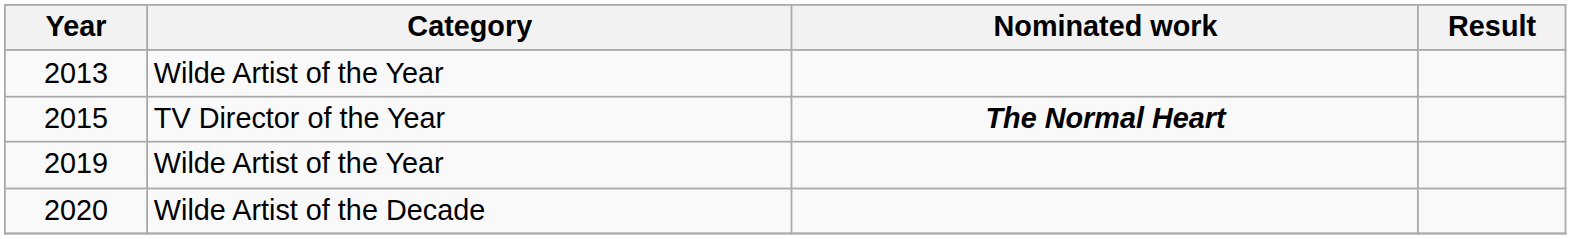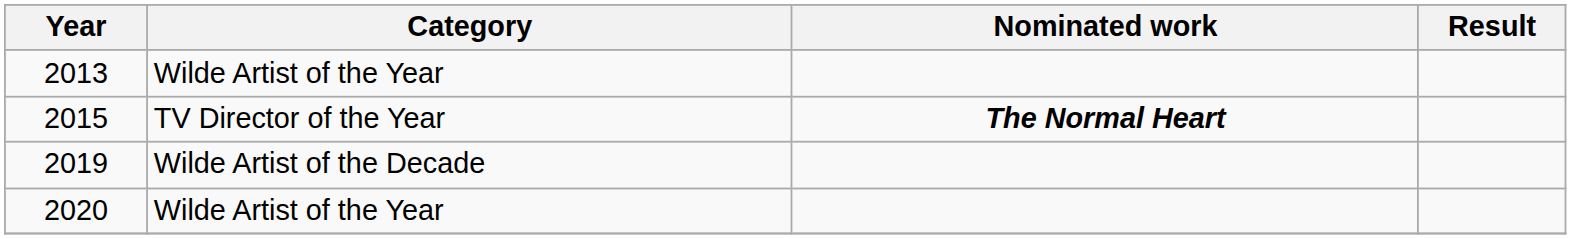2019 | Category: Wilde Artist of the Year -> Wilde Artist of the Decade
2020 | Category: Wilde Artist of the Decade -> Wilde Artist of the Year
